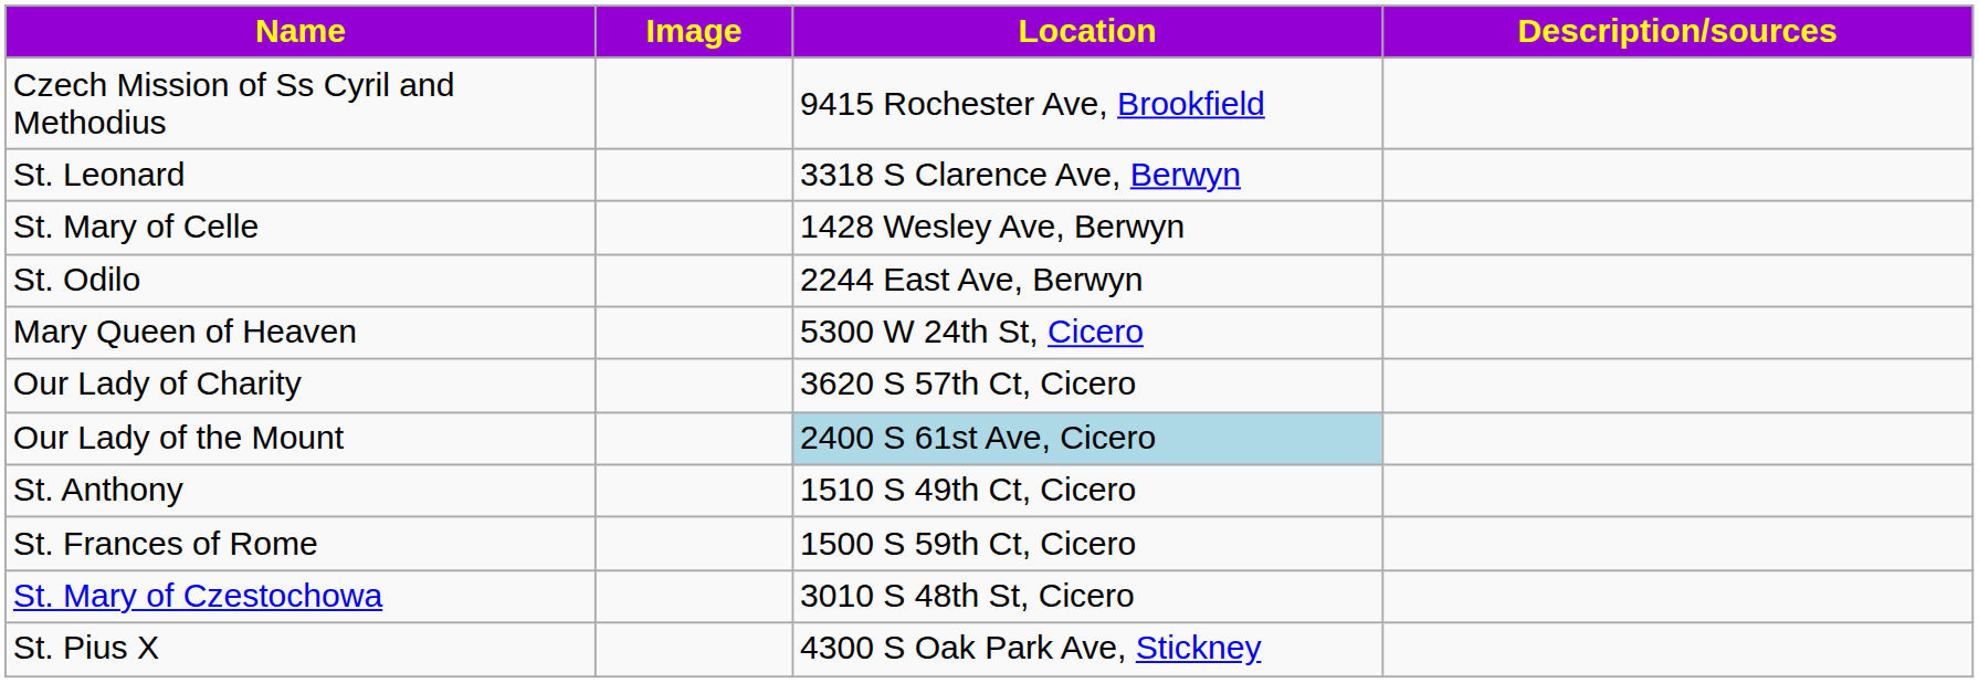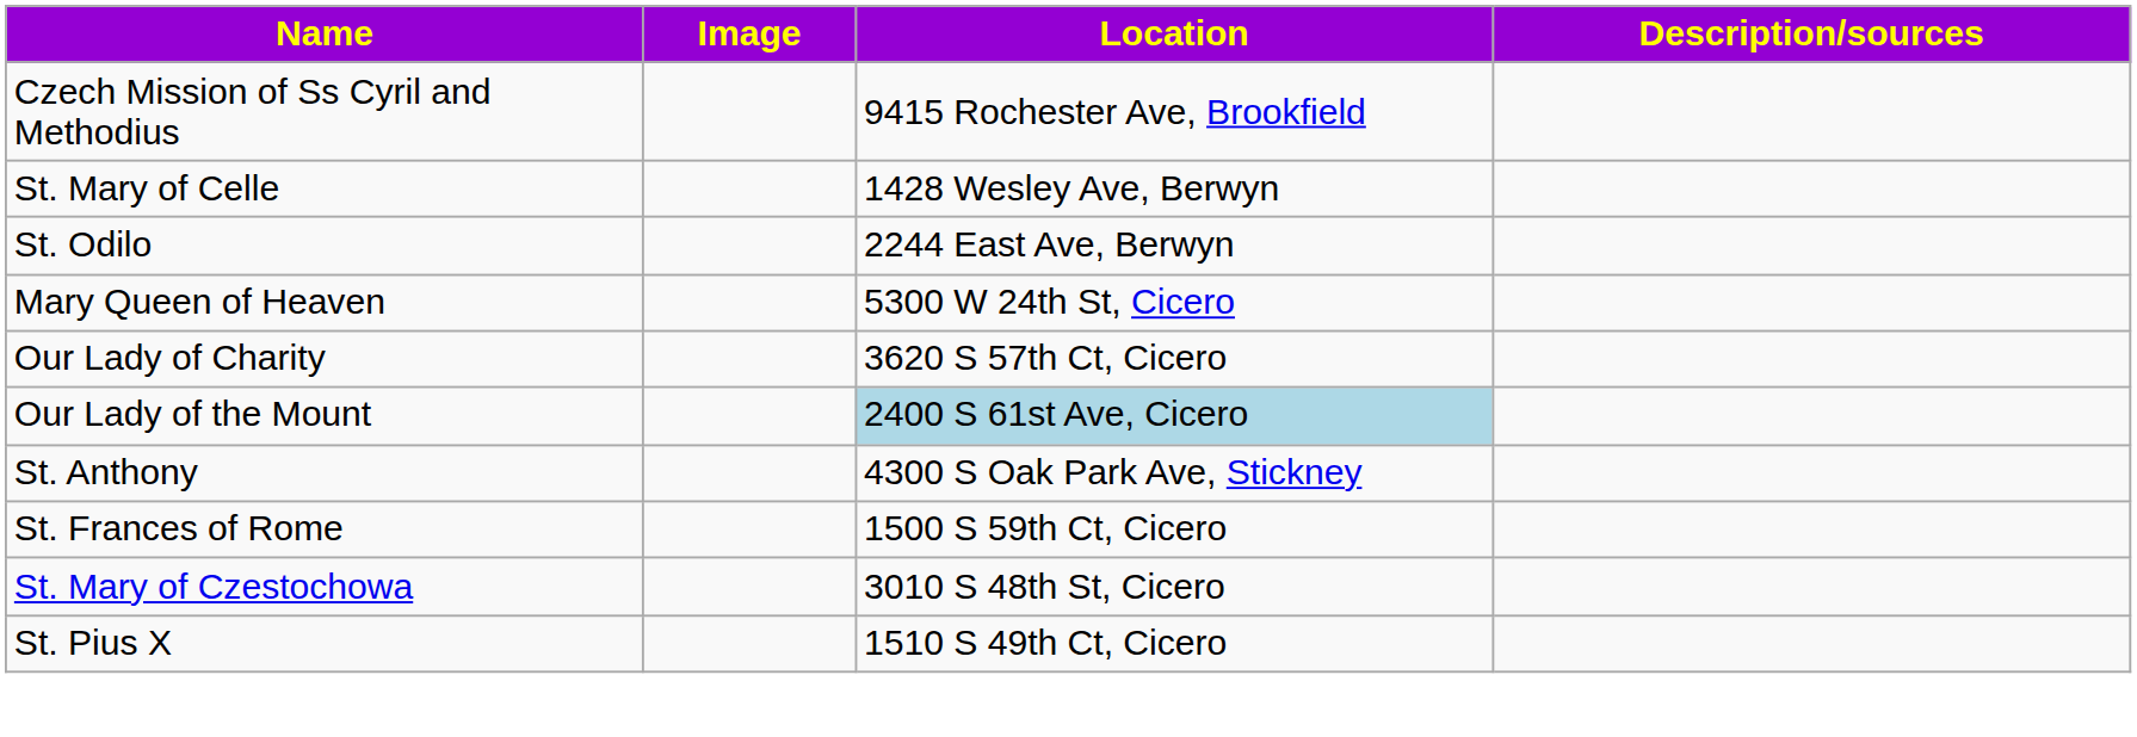- row: St. Leonard | 3318 S Clarence Ave, Berwyn
St. Anthony | Location: 1510 S 49th Ct, Cicero -> 4300 S Oak Park Ave, Stickney
St. Pius X | Location: 4300 S Oak Park Ave, Stickney -> 1510 S 49th Ct, Cicero
